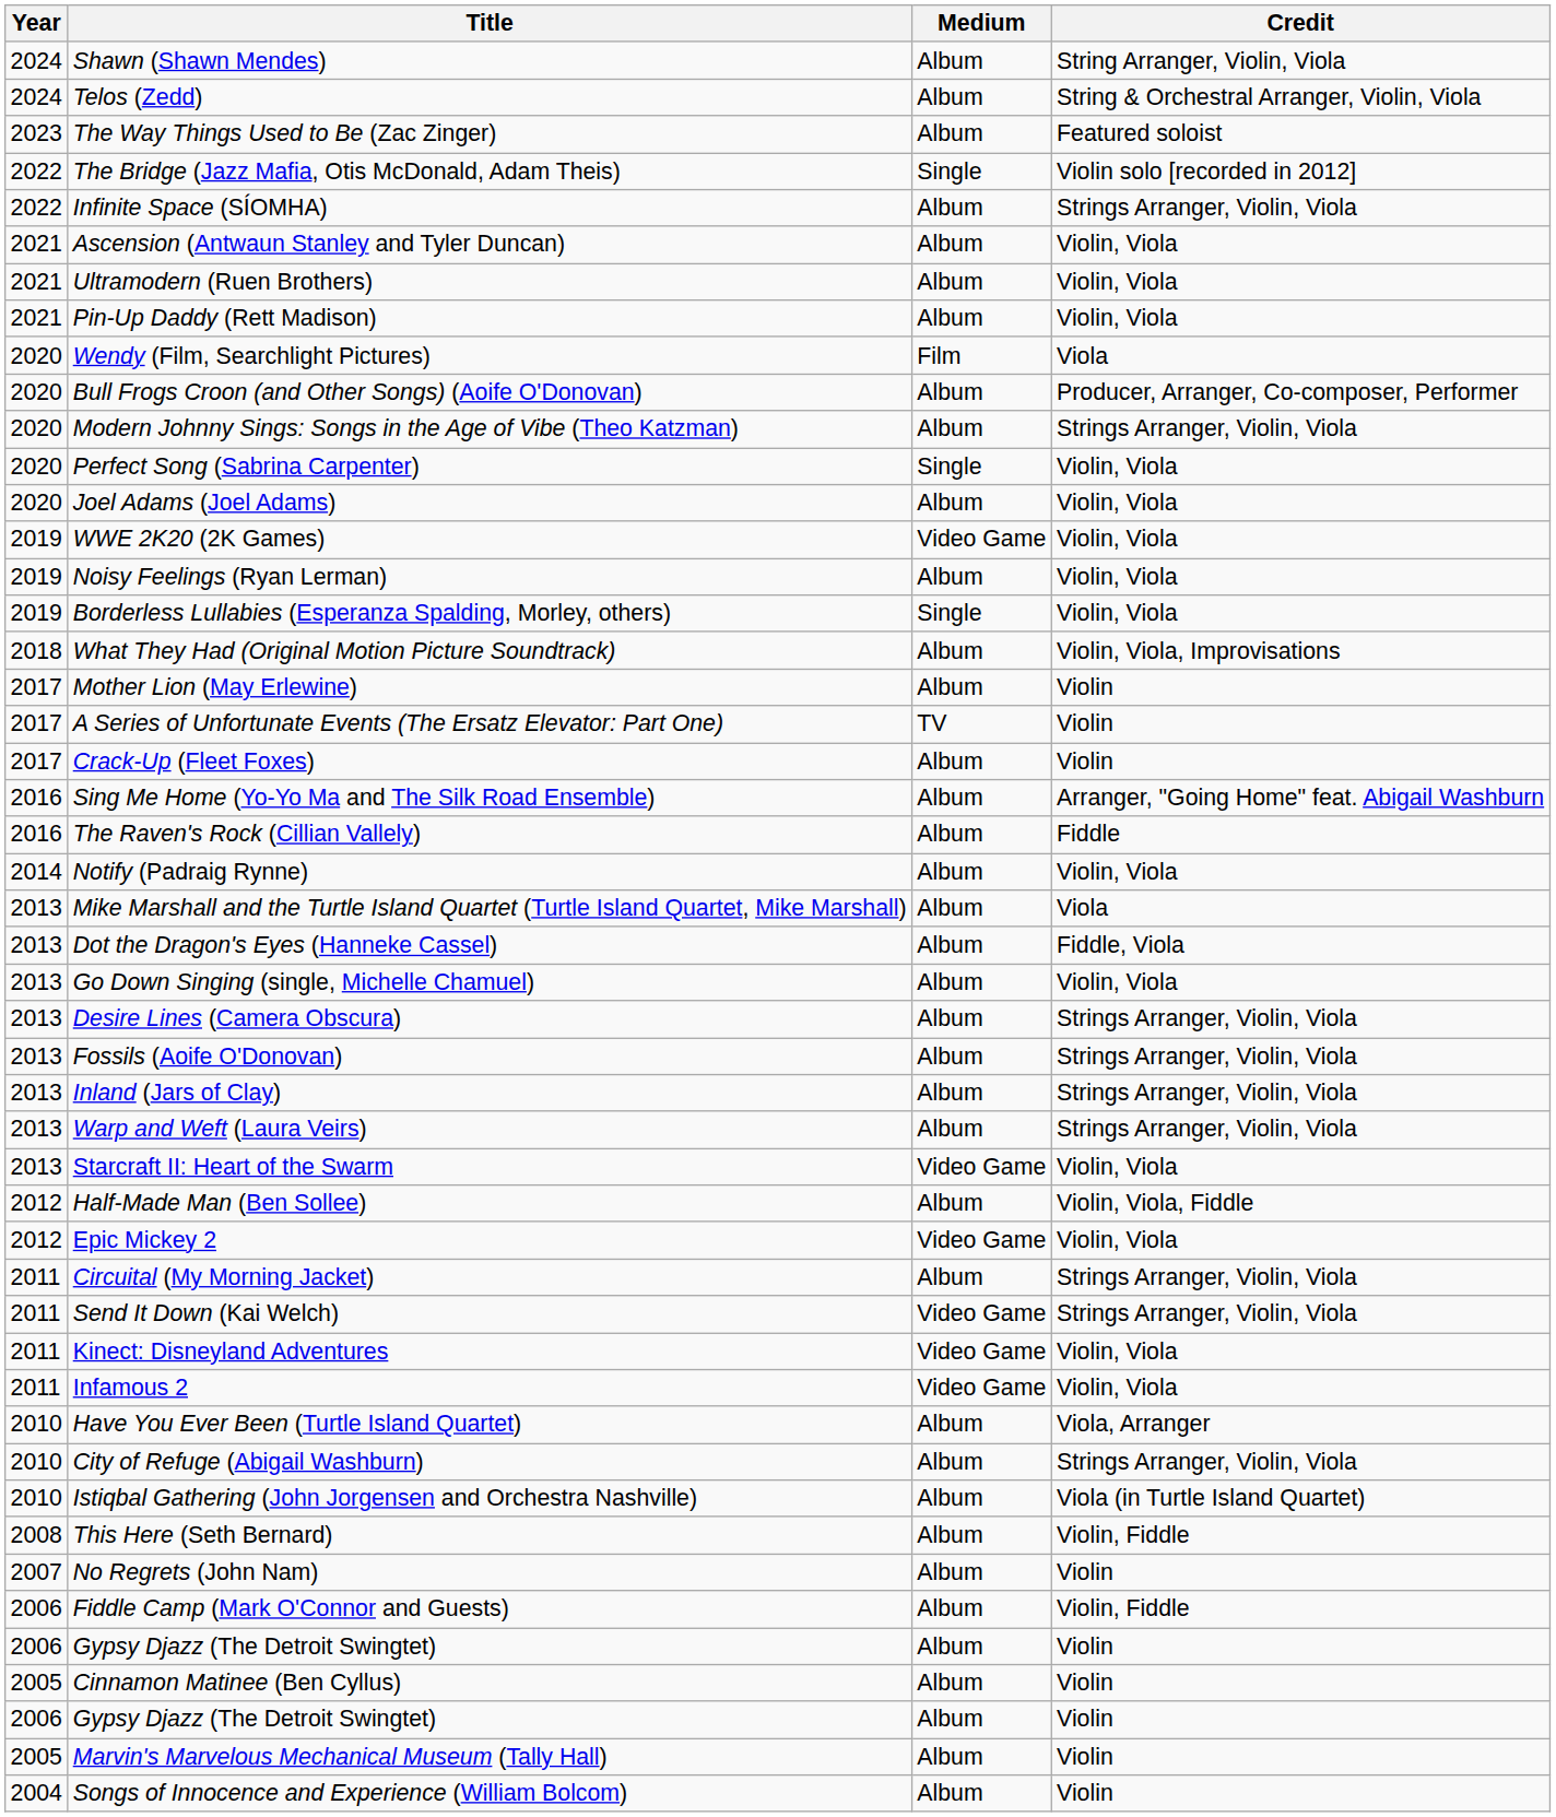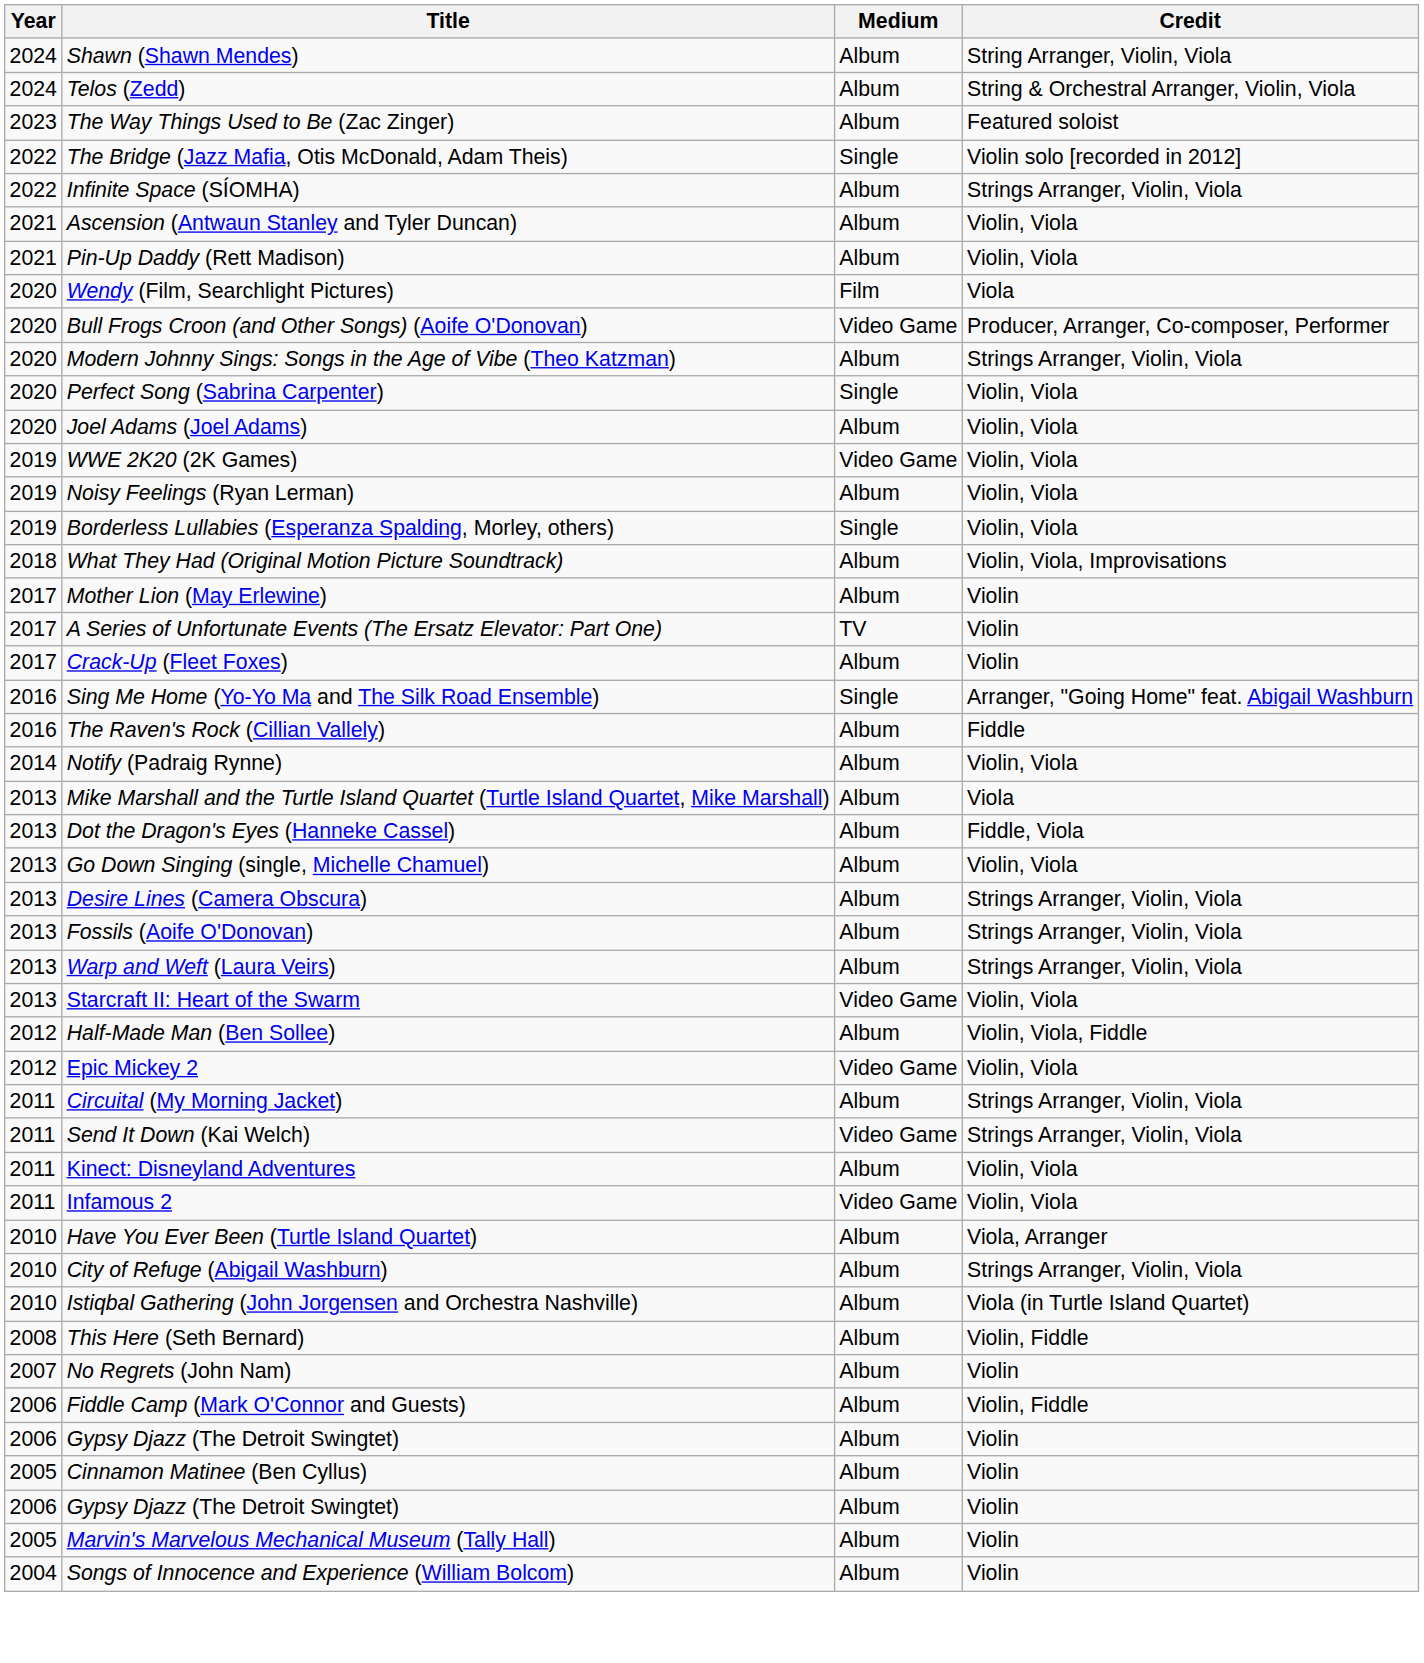- row: 2021 | Ultramodern (Ruen Brothers) | Album | Violin, Viola
Bull Frogs Croon (and Other Songs) (Aoife O'Donovan) | Medium: Album -> Video Game
Sing Me Home (Yo-Yo Ma and The Silk Road Ensemble) | Medium: Album -> Single
- row: 2013 | Inland (Jars of Clay) | Album | Strings Arranger, Violin, Viola
Kinect: Disneyland Adventures | Medium: Video Game -> Album
